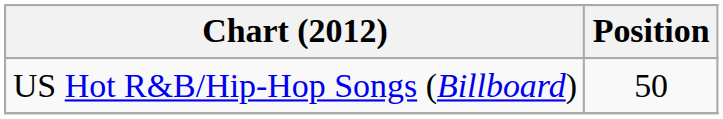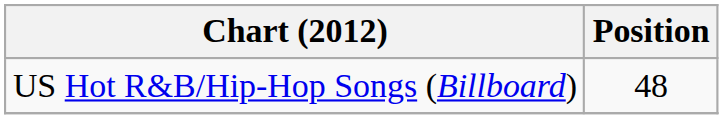US Hot R&B/Hip-Hop Songs (Billboard) | Position: 50 -> 48
